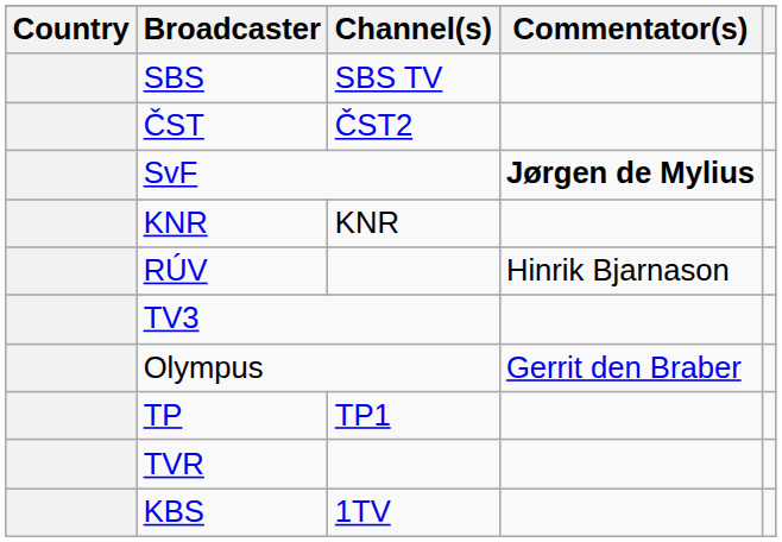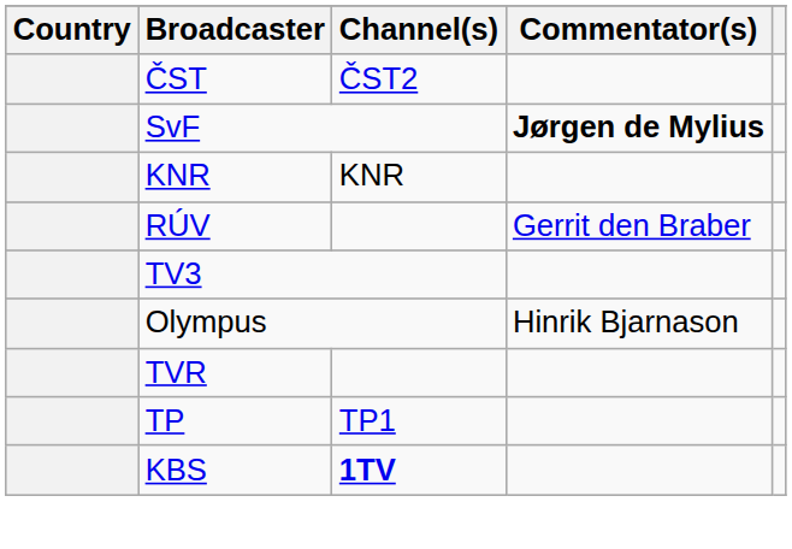- row: SBS | SBS TV
RÚV | Commentator(s): Hinrik Bjarnason -> Gerrit den Braber
Olympus | Commentator(s): Gerrit den Braber -> Hinrik Bjarnason
rows swapped: TP <-> TVR
KBS | Channel(s): normal -> bold
